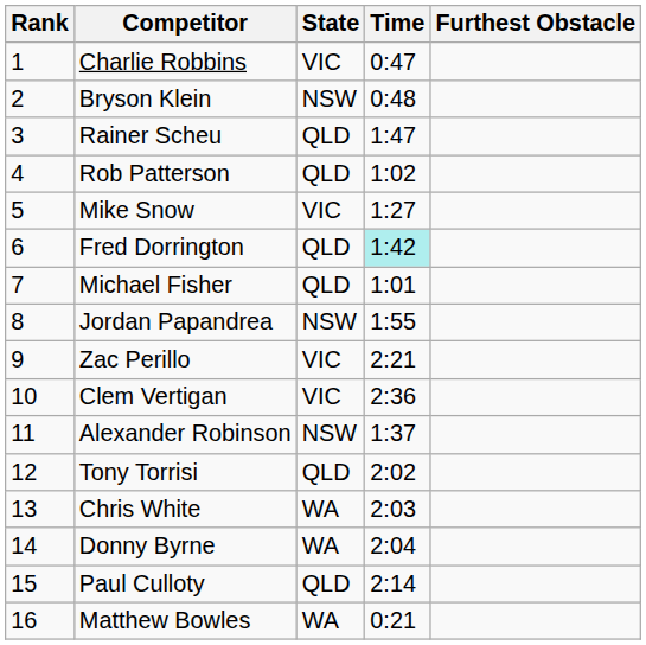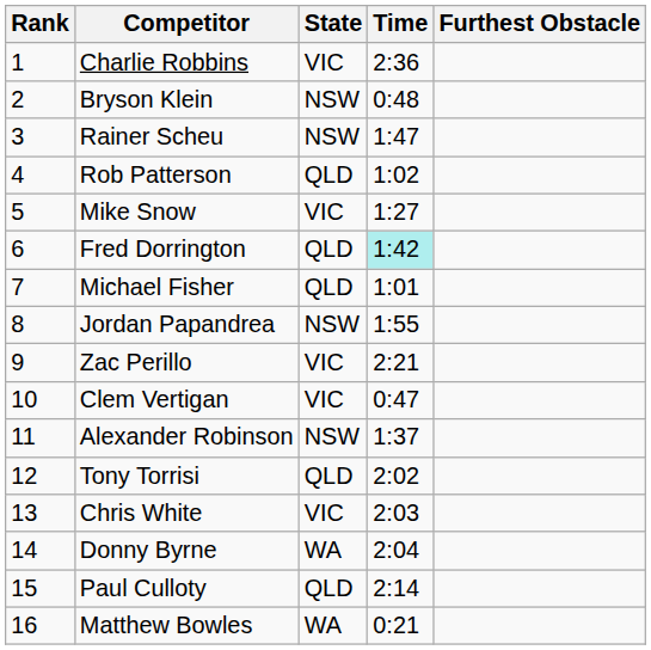Charlie Robbins | Time: 0:47 -> 2:36
Rainer Scheu | State: QLD -> NSW
Clem Vertigan | Time: 2:36 -> 0:47
Chris White | State: WA -> VIC
